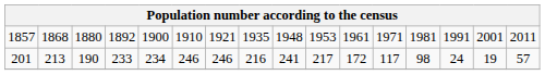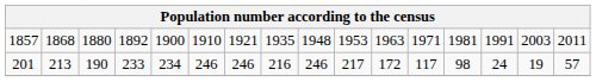1857 | column 11: 1961 -> 1963
1857 | column 15: 2001 -> 2003
201 | column 9: 241 -> 246
